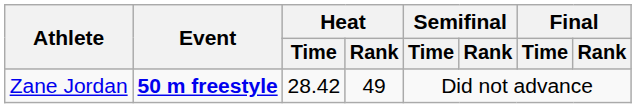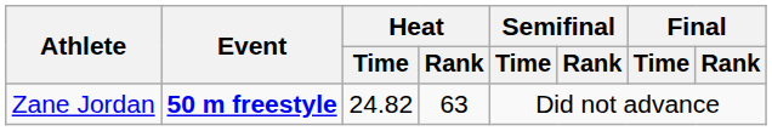Zane Jordan | Heat / Time: 28.42 -> 24.82
Zane Jordan | Heat / Rank: 49 -> 63
